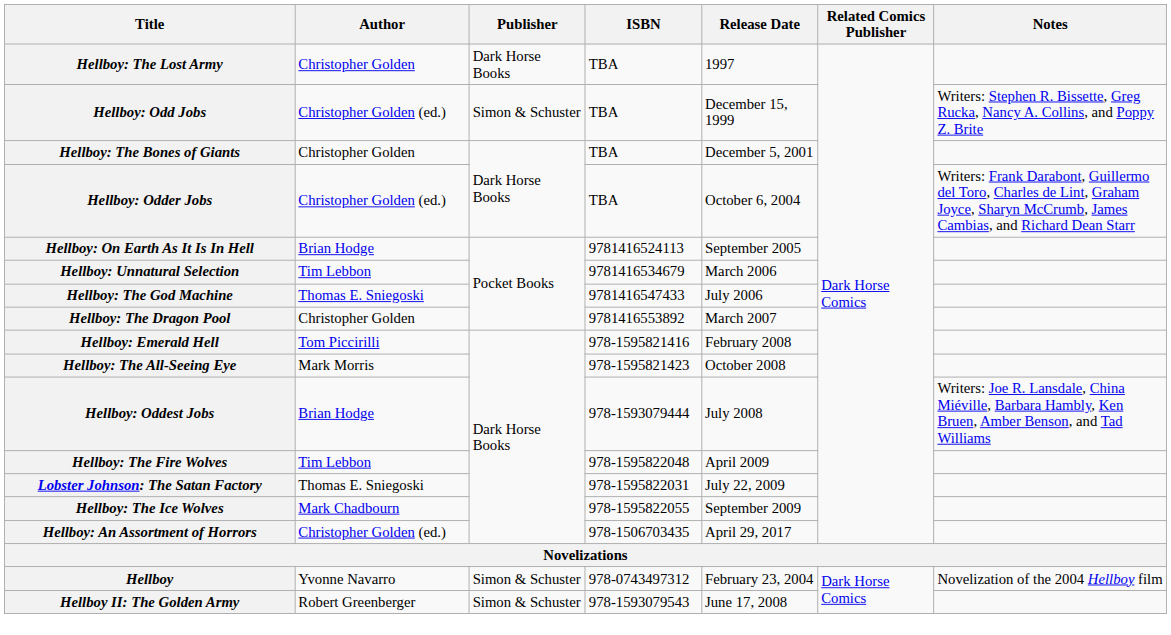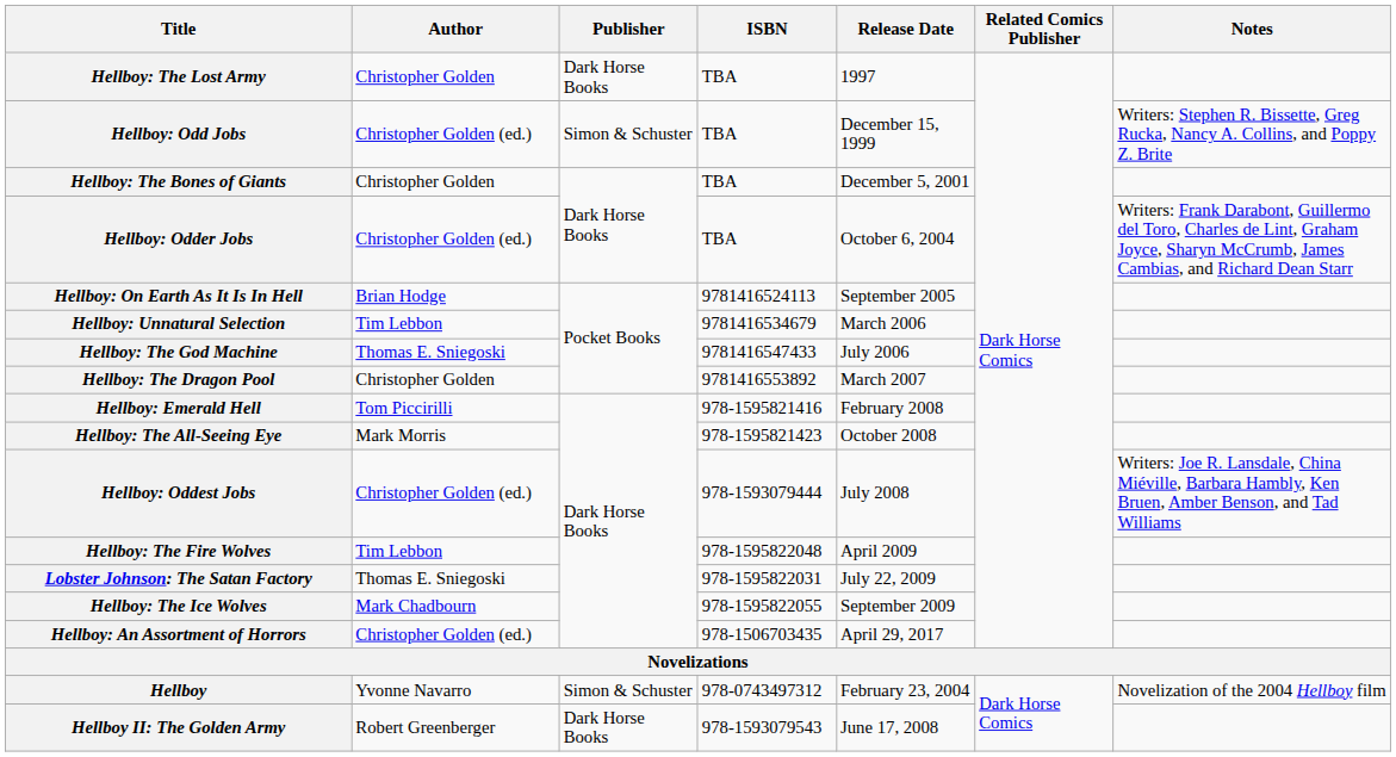Hellboy: Oddest Jobs | Author: Brian Hodge -> Christopher Golden (ed.)
Hellboy II: The Golden Army | Publisher: Simon & Schuster -> Dark Horse Books
